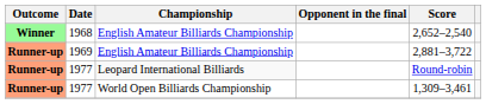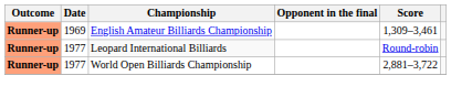- row: Winner | 1968 | English Amateur Billiards Championship | 2,652–2,540
1969 | Score: 2,881–3,722 -> 1,309–3,461
1977 / World Open Billiards Championship | Score: 1,309–3,461 -> 2,881–3,722
